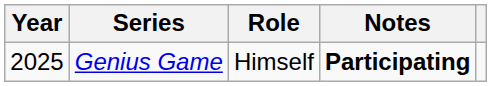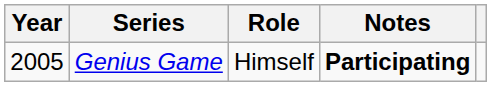Genius Game | Year: 2025 -> 2005
